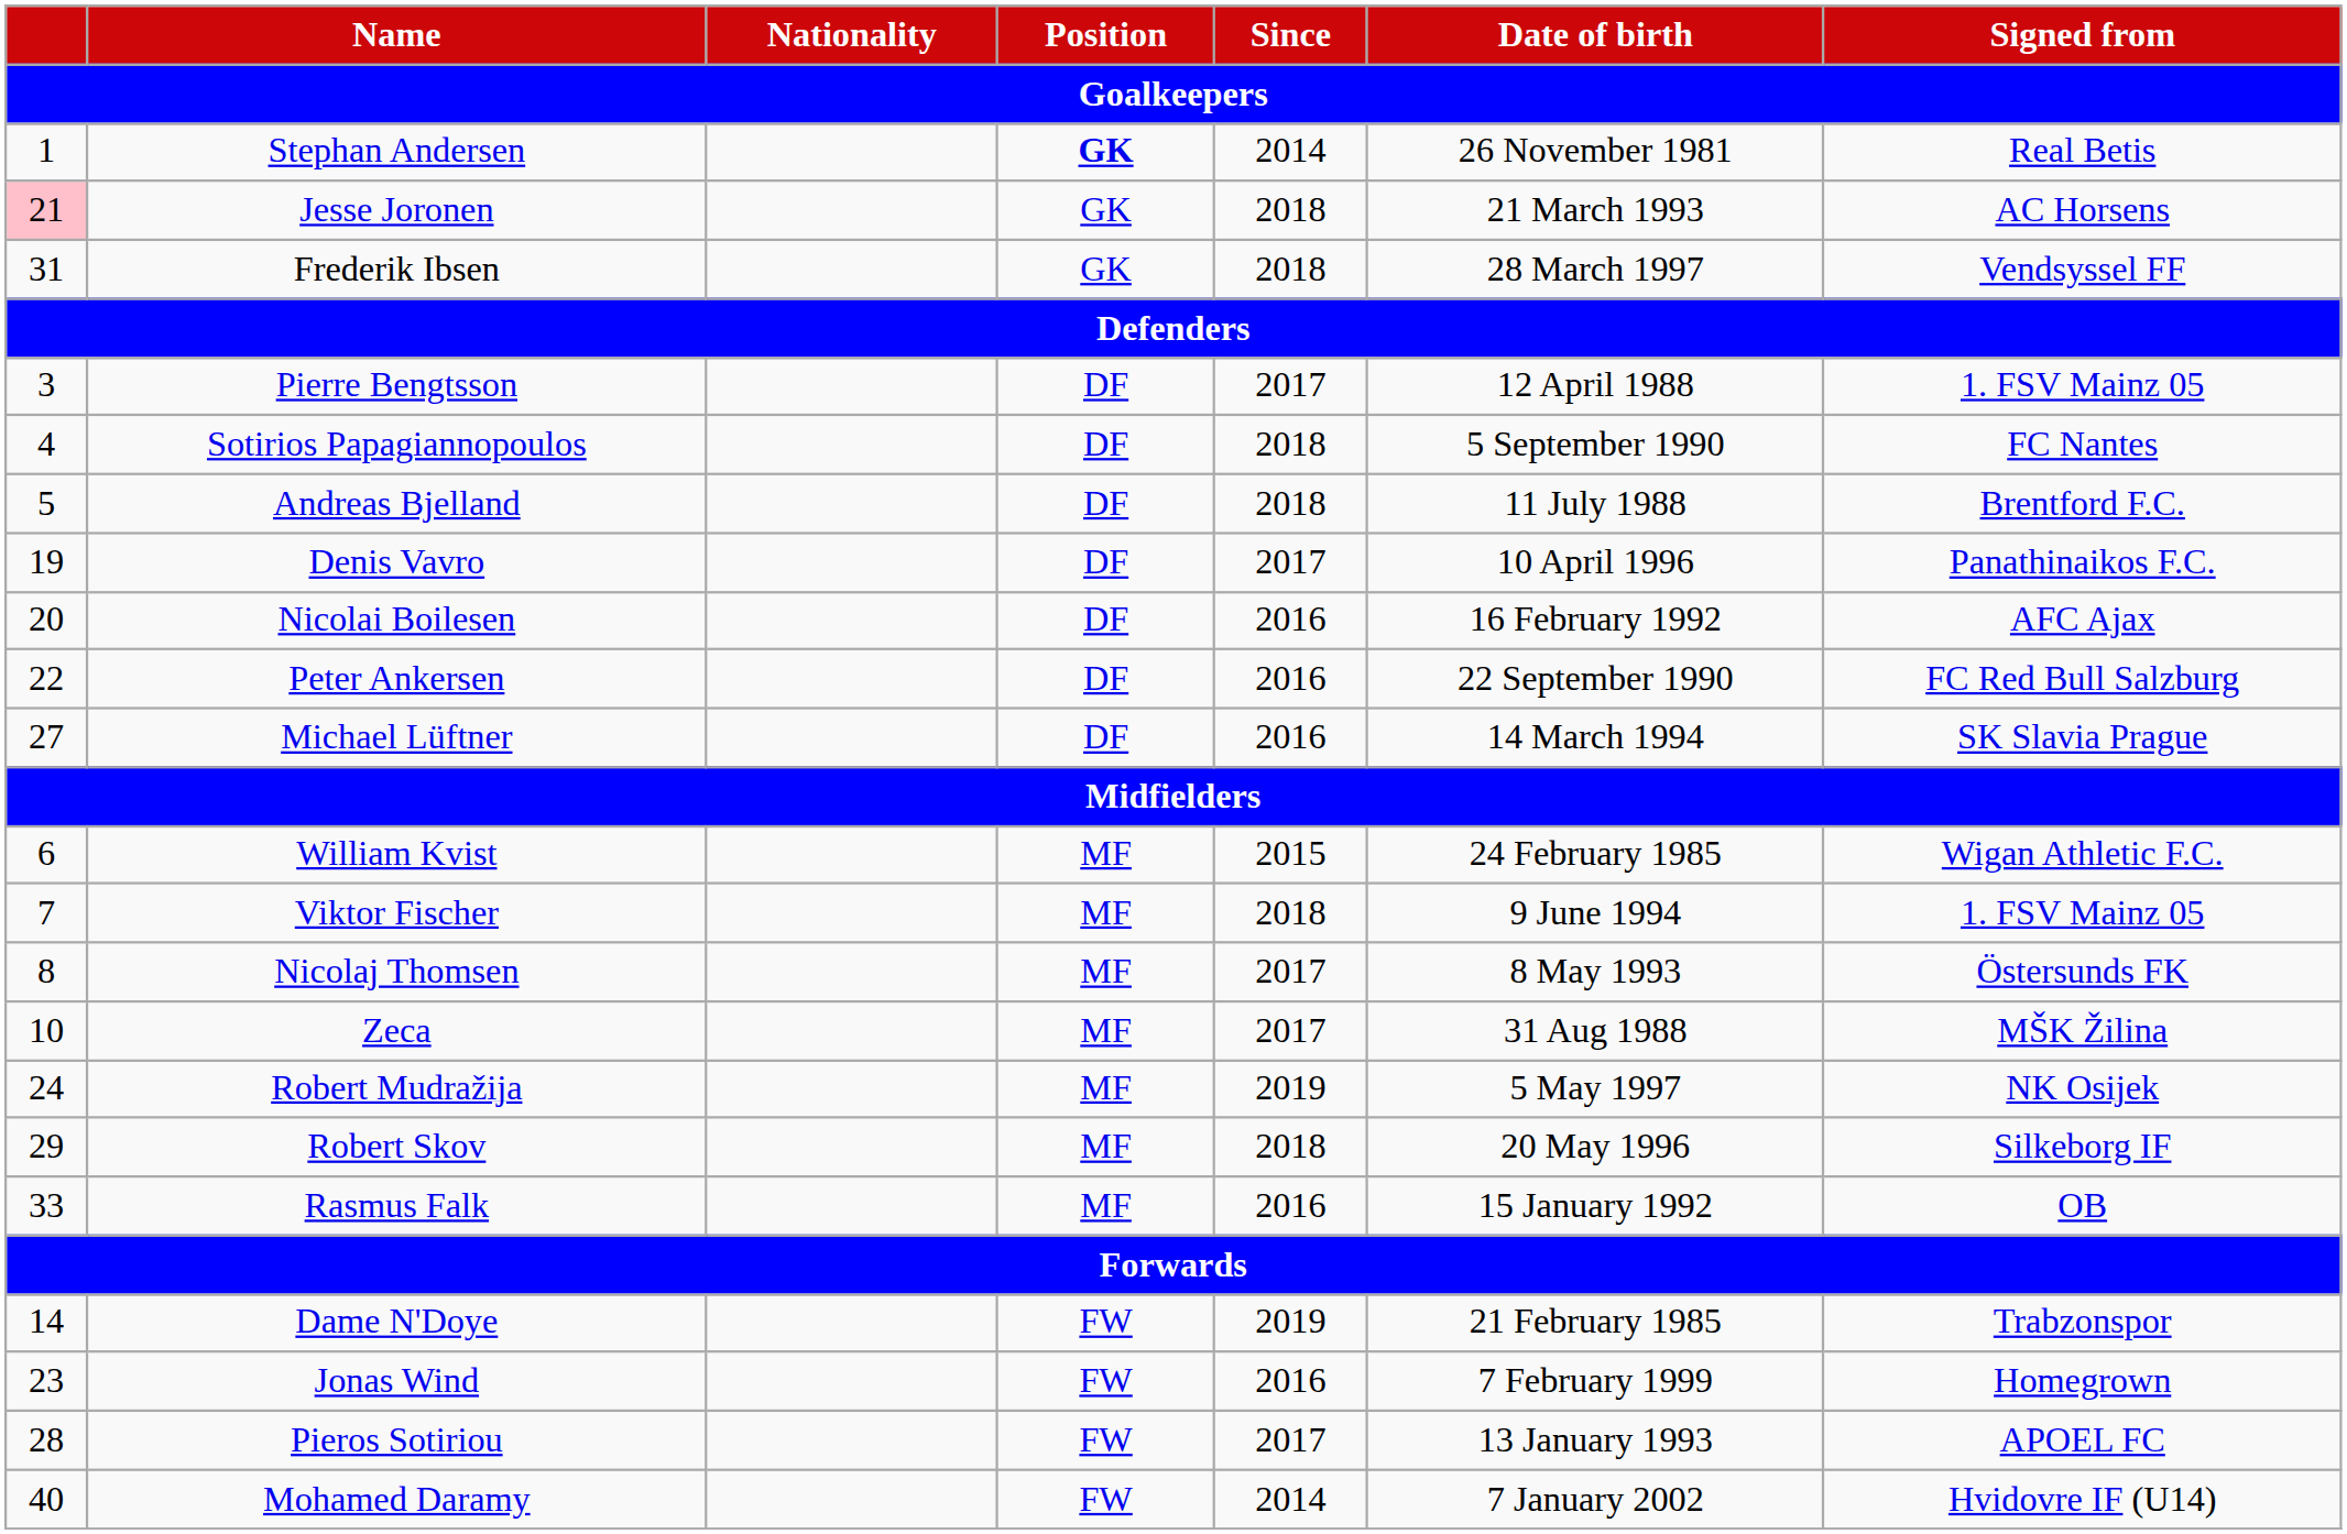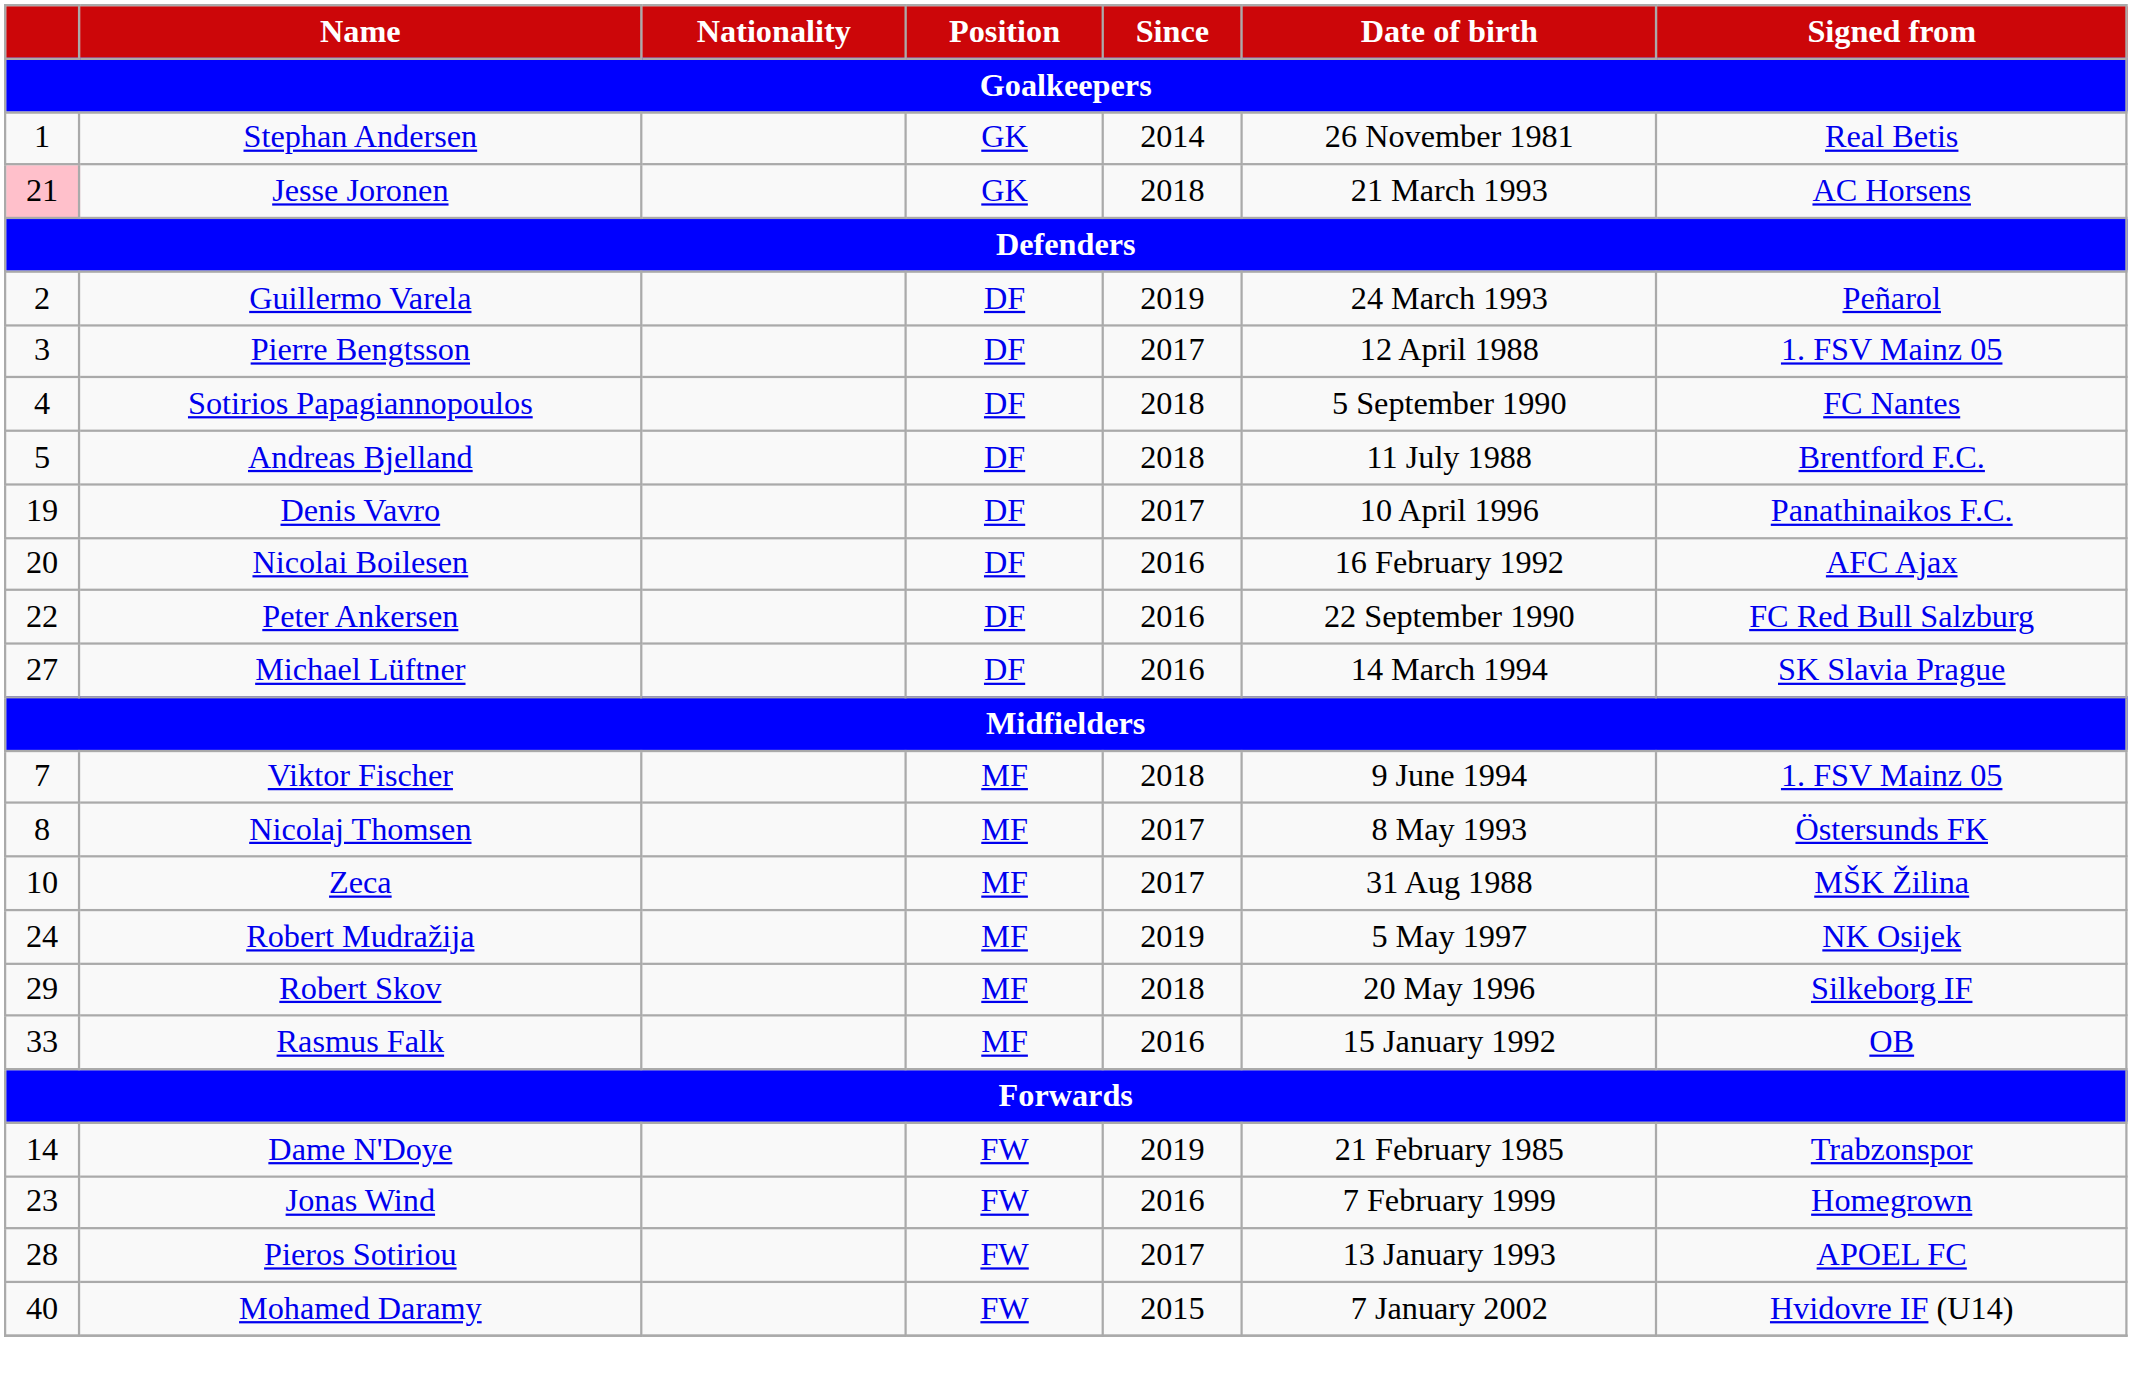Stephan Andersen | Position: bold -> normal
- row: 31 | Frederik Ibsen | GK | 2018 | 28 March 1997 | Vendsyssel FF
+ row: 2 | Guillermo Varela | DF | 2019 | 24 March 1993 | Peñarol
- row: 6 | William Kvist | MF | 2015 | 24 February 1985 | Wigan Athletic F.C.
Mohamed Daramy | Since: 2014 -> 2015
